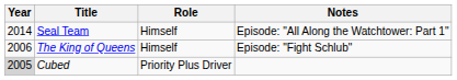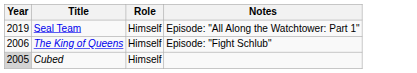Seal Team | Year: 2014 -> 2019
Cubed | Role: Priority Plus Driver -> Himself
